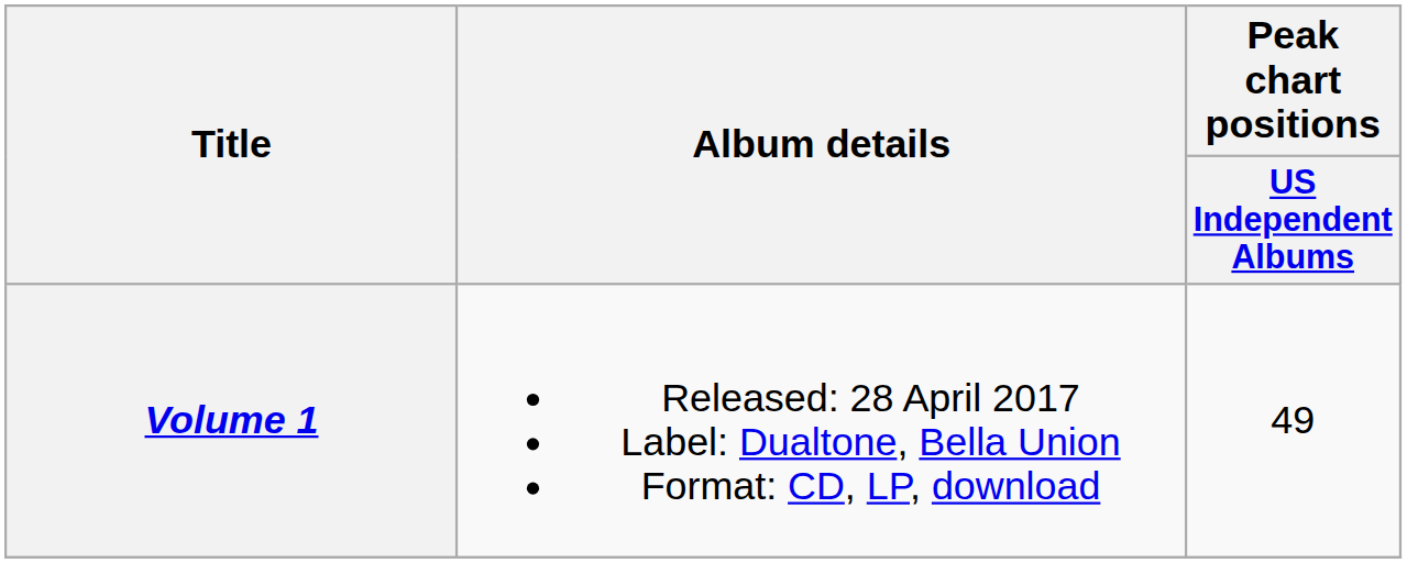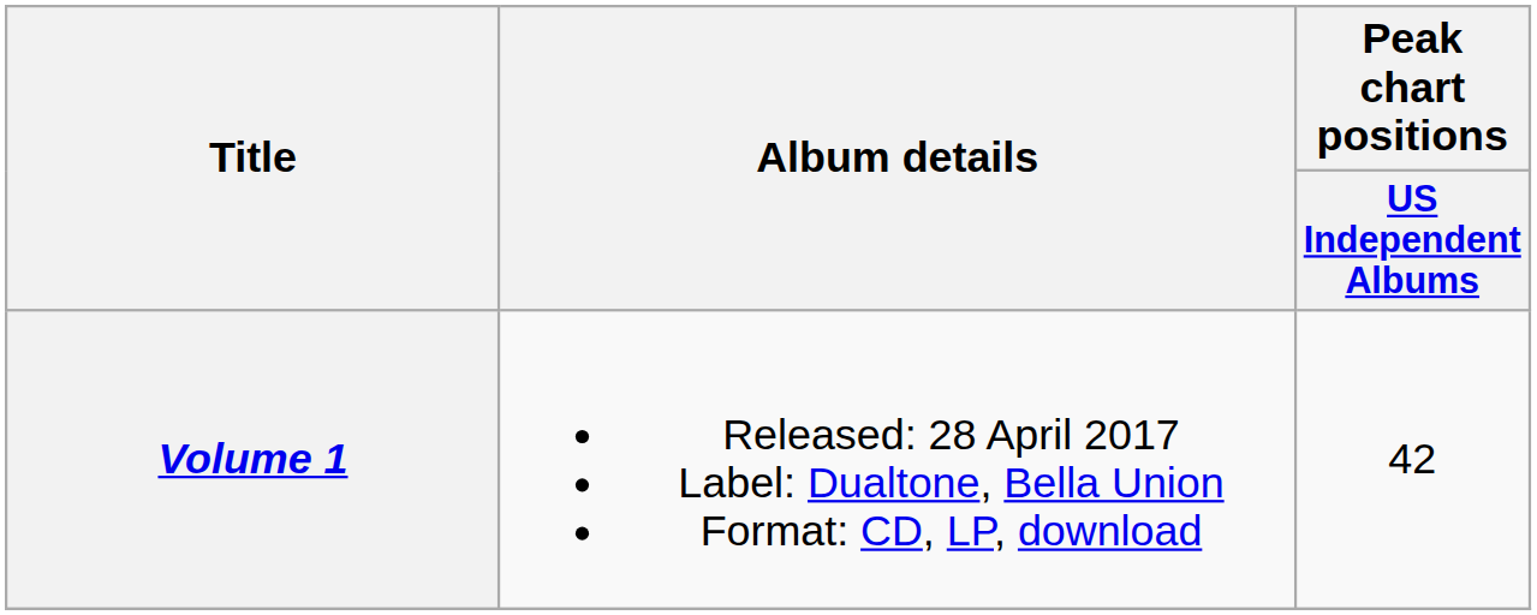Volume 1 | Peak chart positions / US Independent Albums: 49 -> 42
